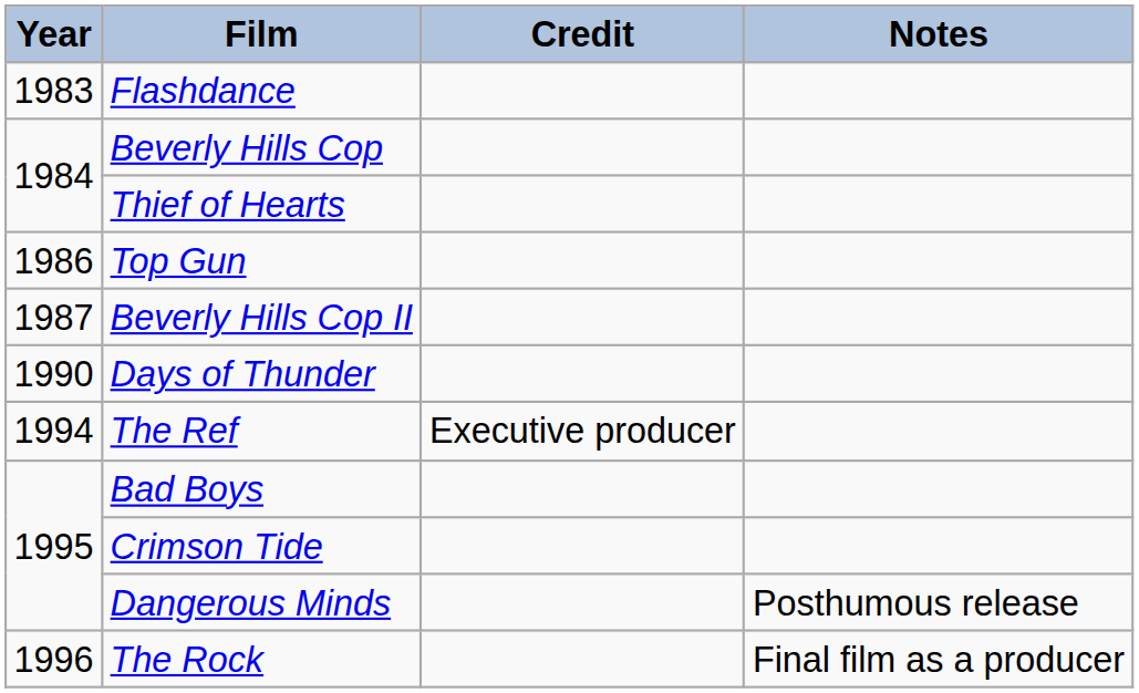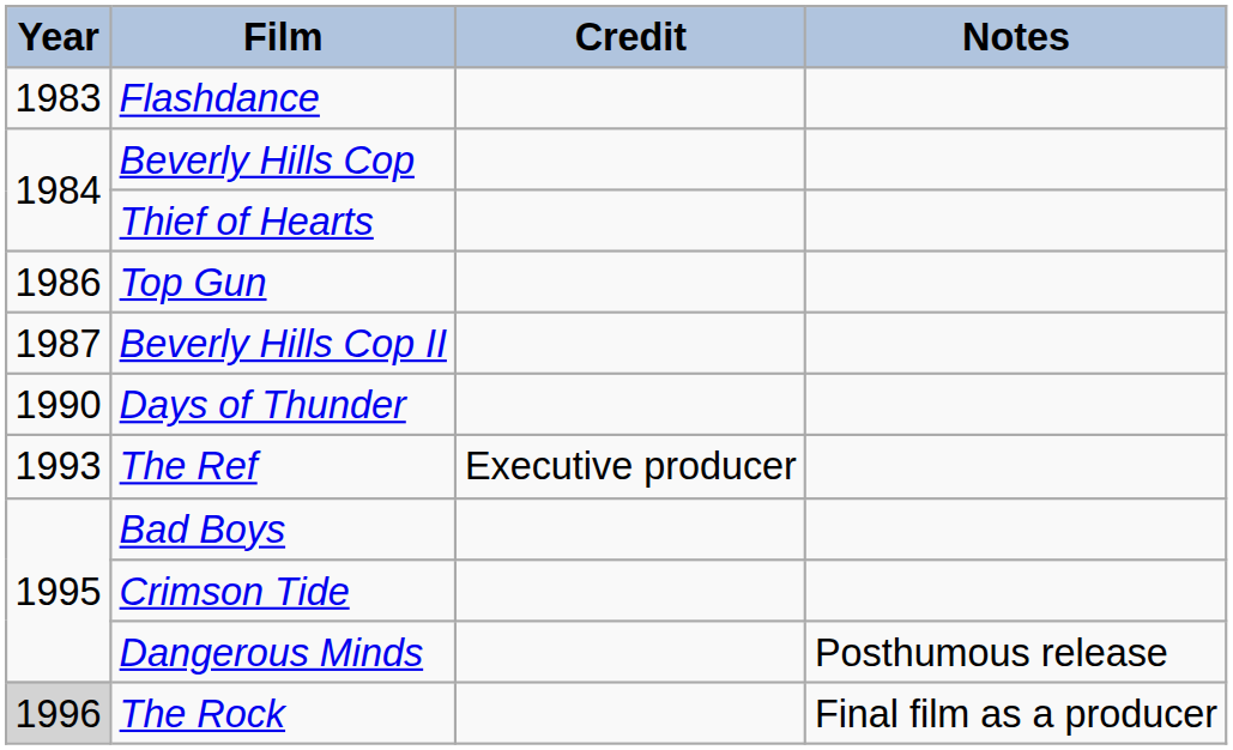The Ref | Year: 1994 -> 1993
The Rock | Year: no background -> lightgrey background
